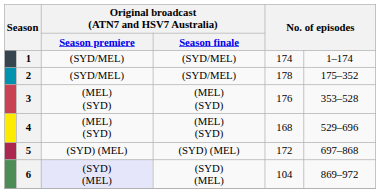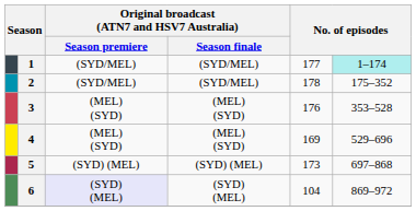1 | column 5: 174 -> 177
1 | column 6: no background -> paleturquoise background
4 | column 5: 168 -> 169
5 | column 5: 172 -> 173
